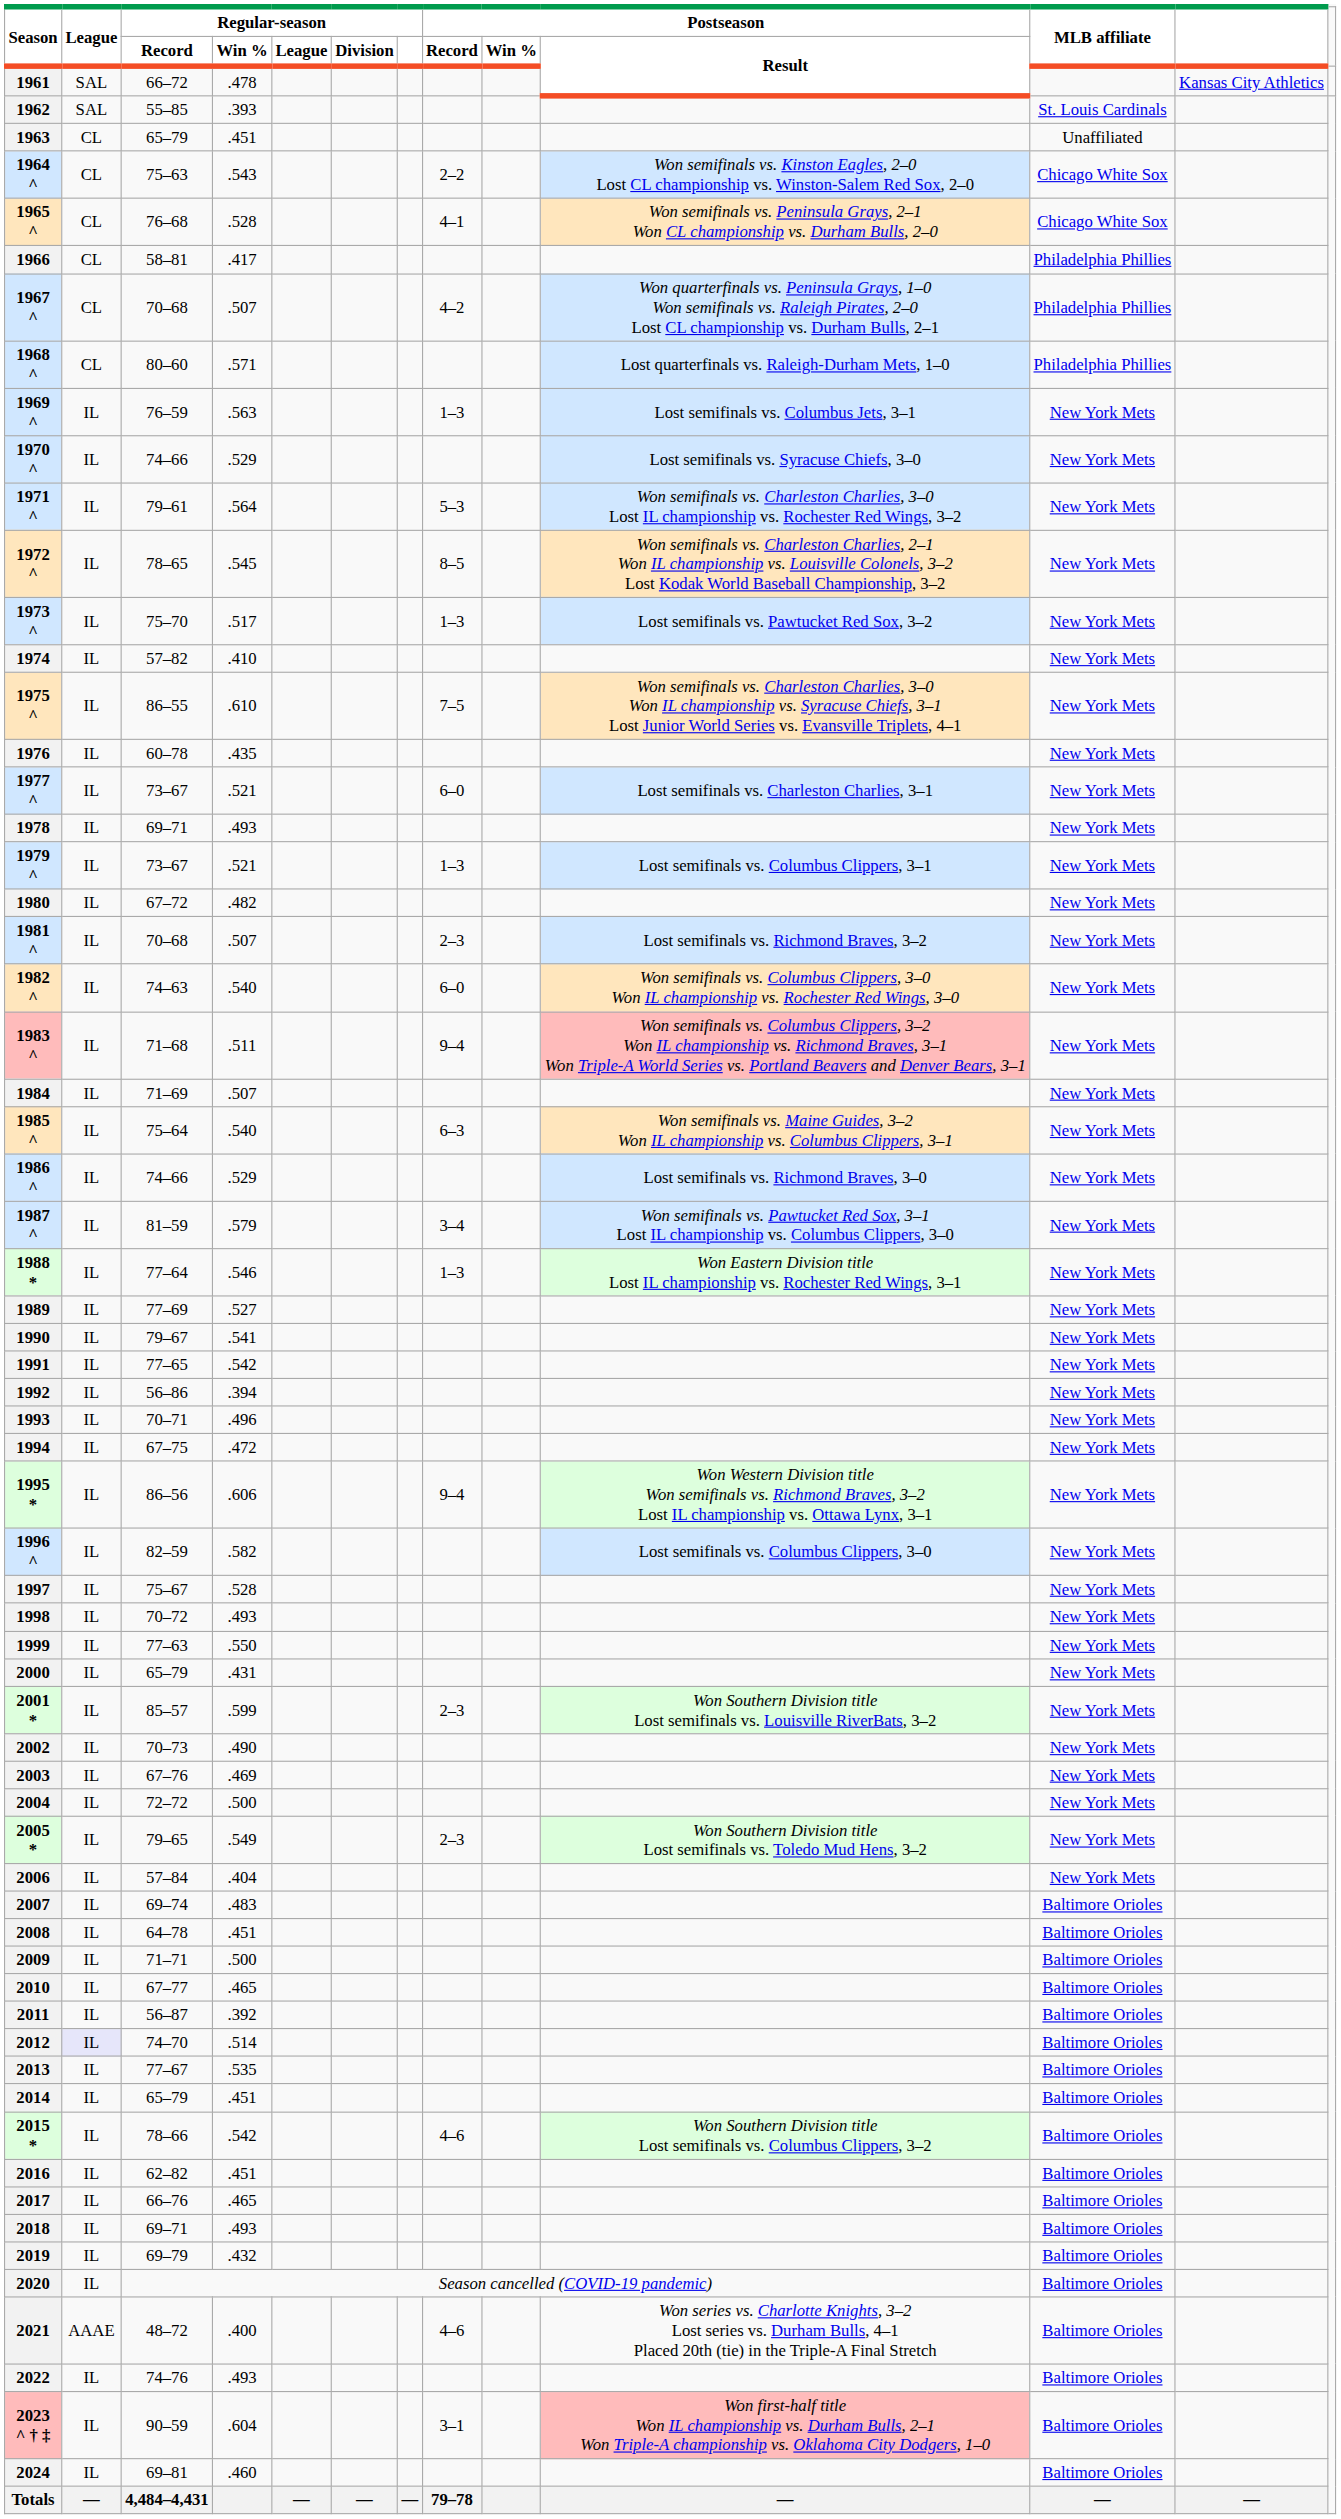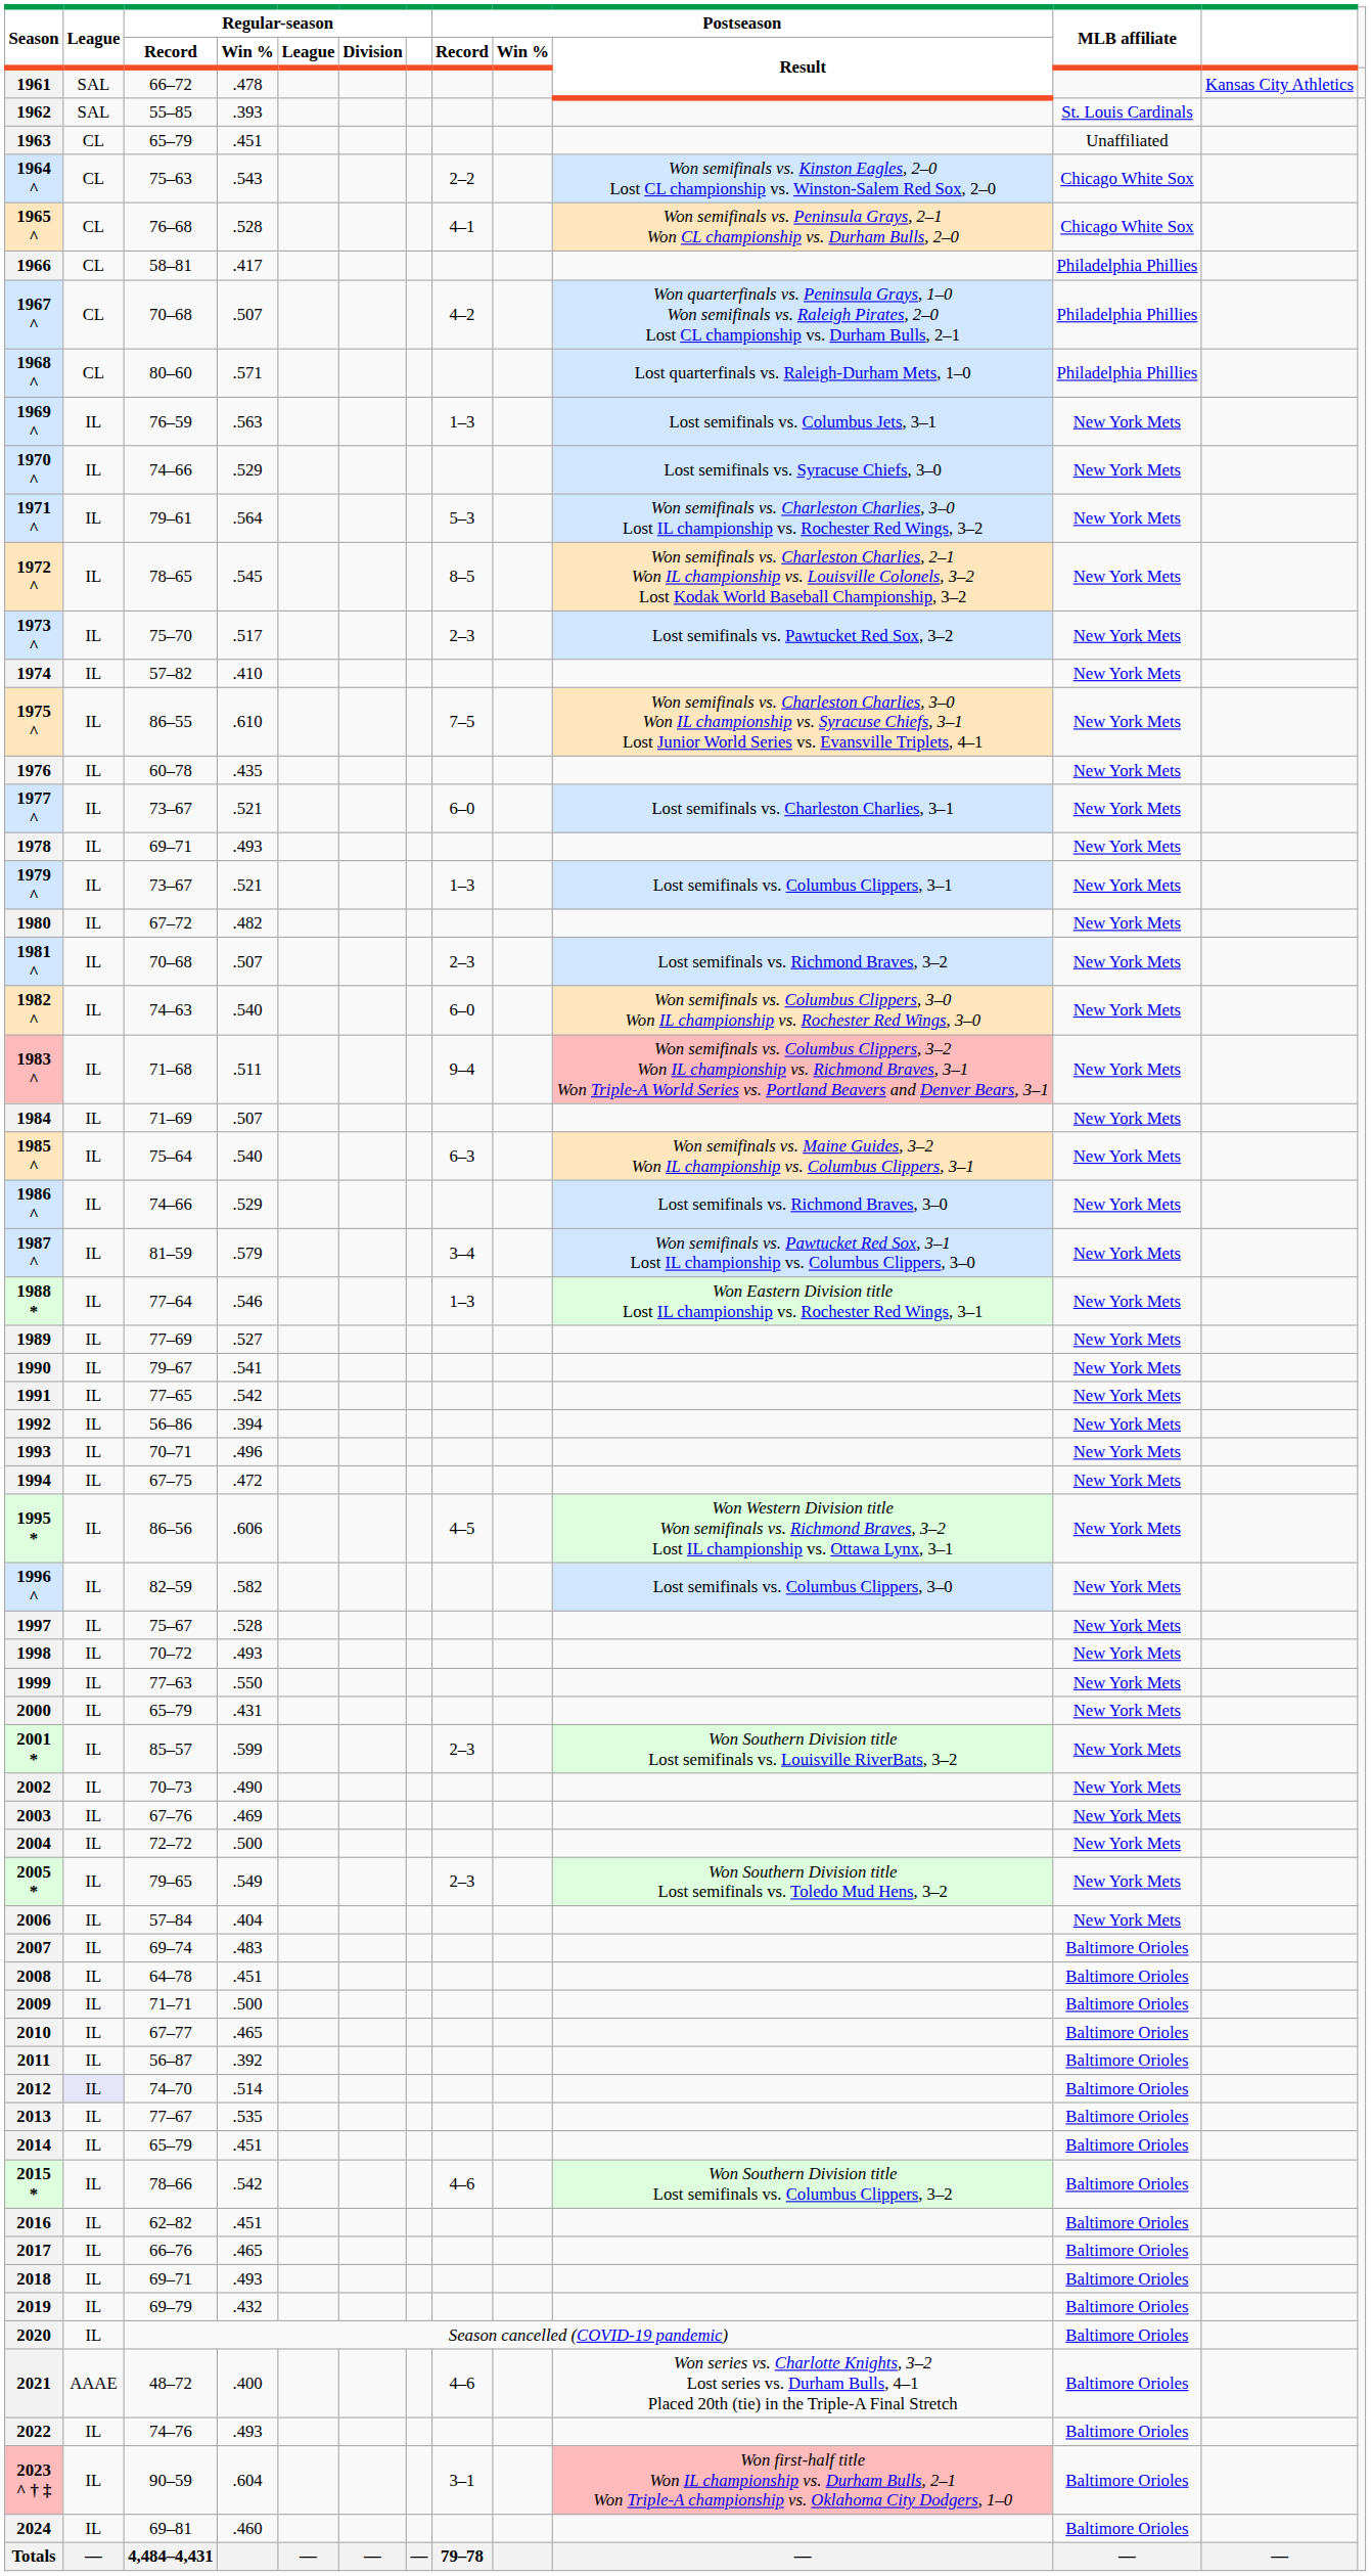1973 ^ | Postseason / Record: 1–3 -> 2–3
1995 * | Postseason / Record: 9–4 -> 4–5
